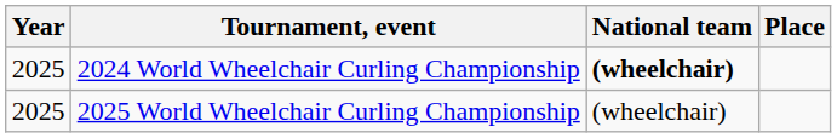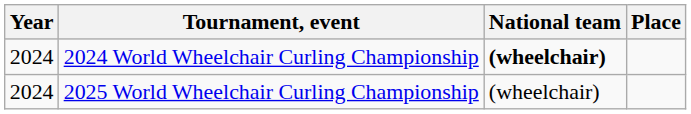2024 World Wheelchair Curling Championship | Year: 2025 -> 2024
2025 World Wheelchair Curling Championship | Year: 2025 -> 2024
